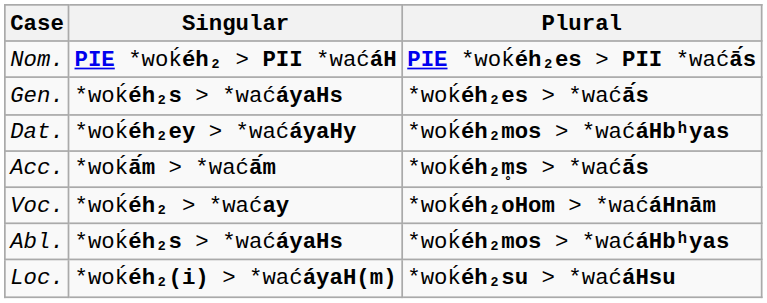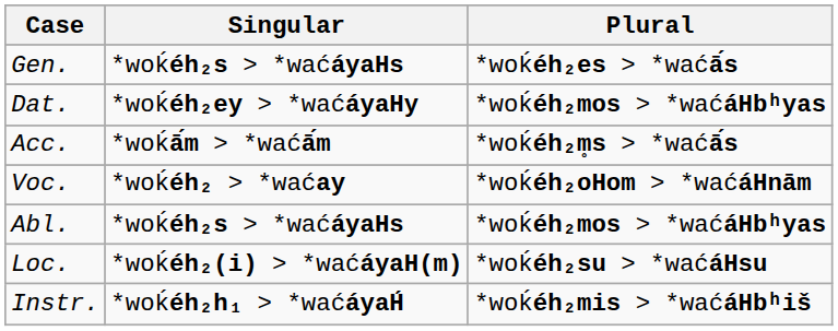- row: Nom. | PIE *woḱéh₂ > PII *waćáH | PIE *woḱéh₂es > PII *waćā́s
+ row: Instr. | *woḱéh₂h₁ > *waćáyaH́ | *woḱéh₂mis > *waćáHbʰiš
